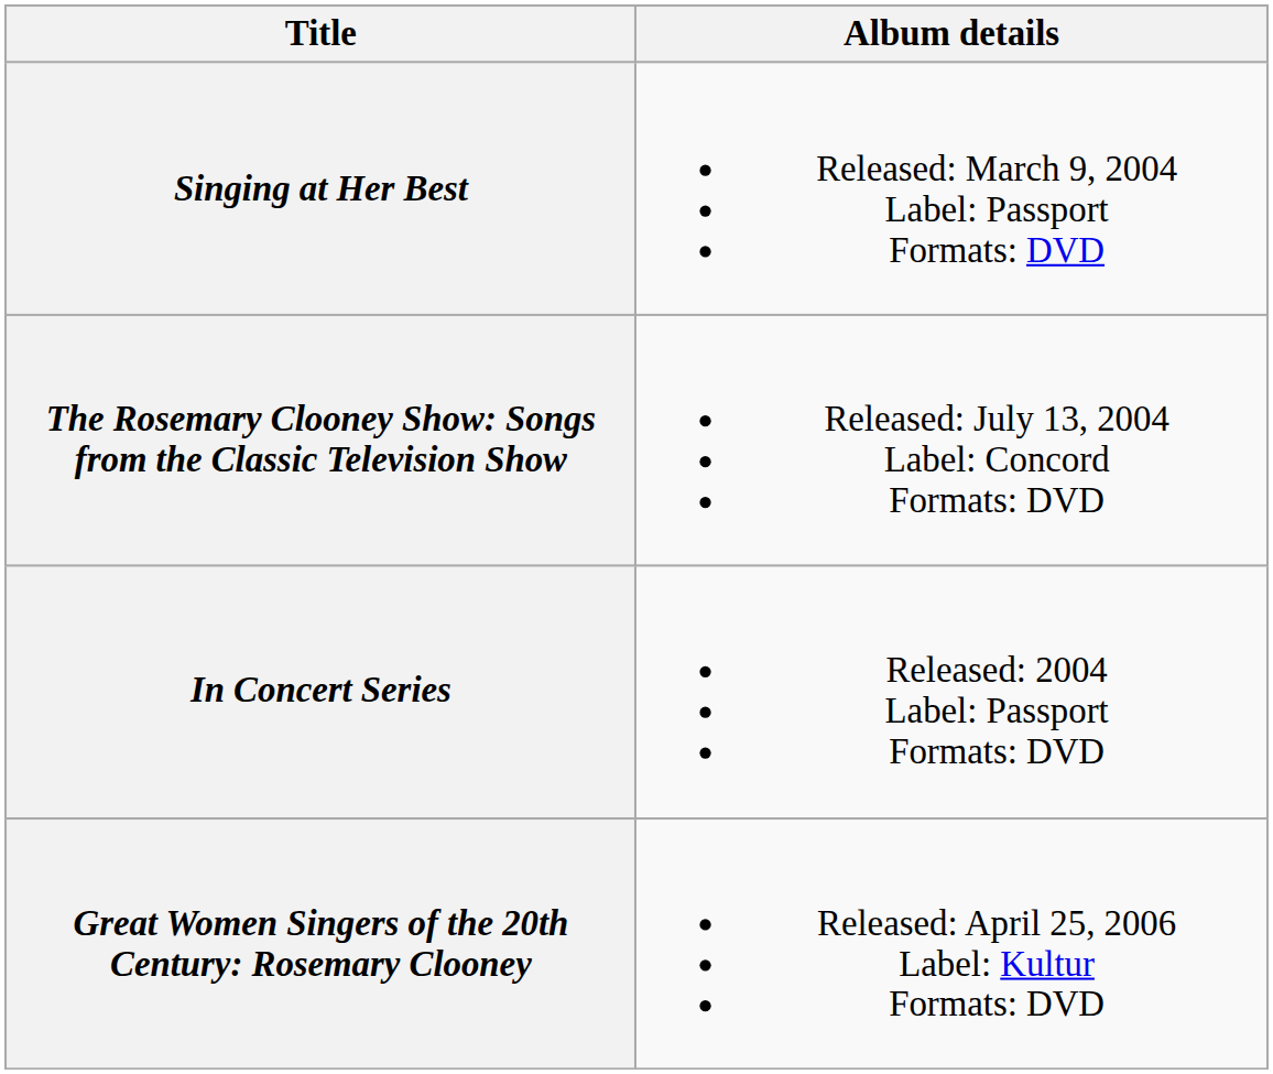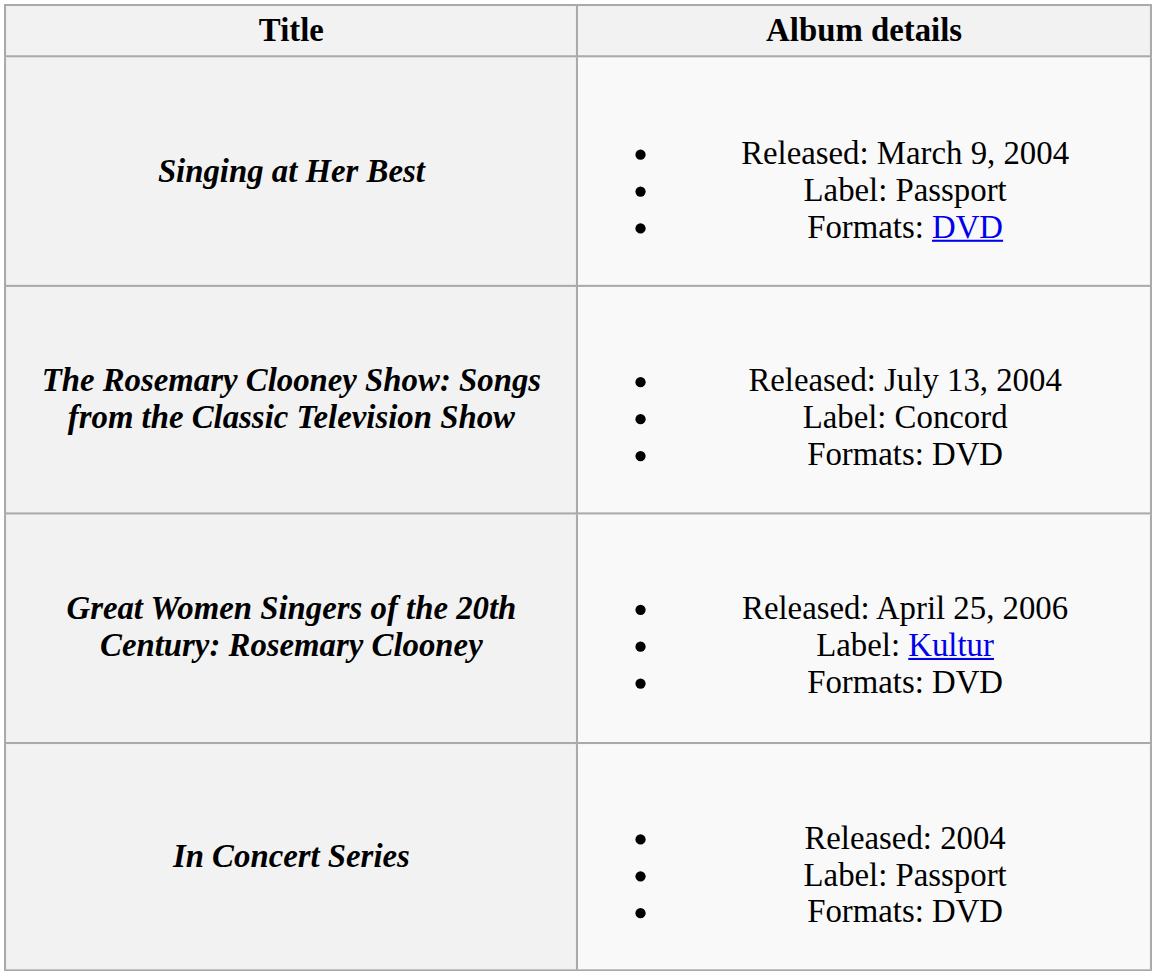rows swapped: In Concert Series <-> Great Women Singers of the 20th Century: Rosemary Clooney
